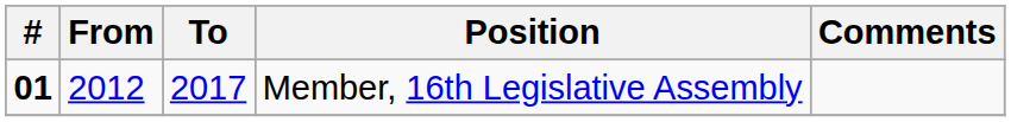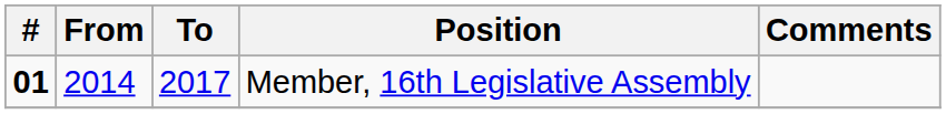Member, 16th Legislative Assembly | From: 2012 -> 2014
